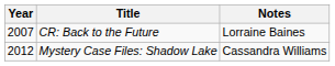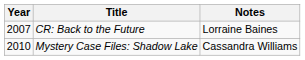Mystery Case Files: Shadow Lake | Year: 2012 -> 2010
